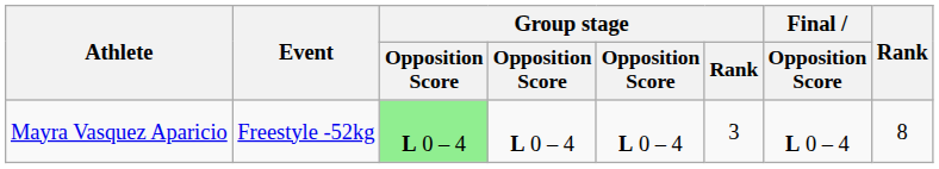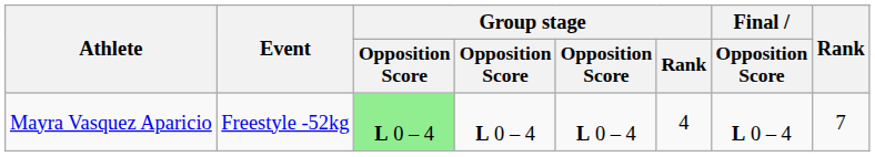Mayra Vasquez Aparicio | Group stage / Rank: 3 -> 4
Mayra Vasquez Aparicio | Rank: 8 -> 7
